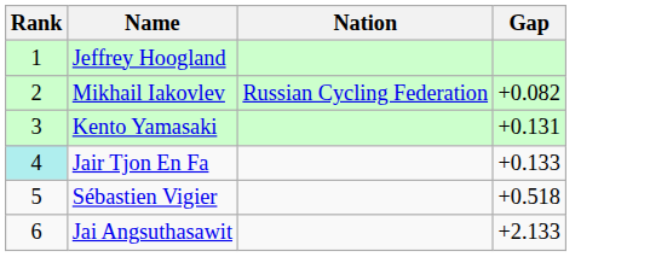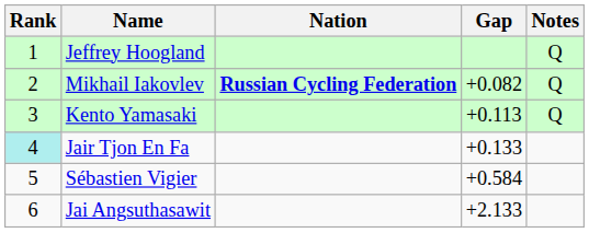+ column: Notes | Q | Q | Q
Mikhail Iakovlev | Nation: normal -> bold
Kento Yamasaki | Gap: +0.131 -> +0.113
Sébastien Vigier | Gap: +0.518 -> +0.584
